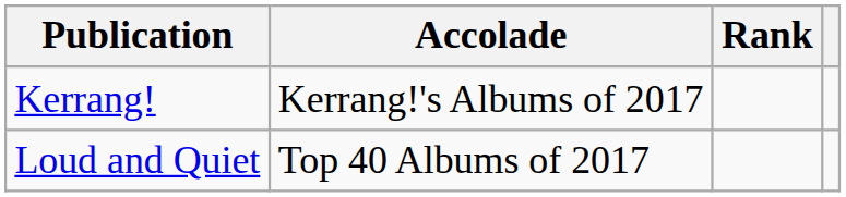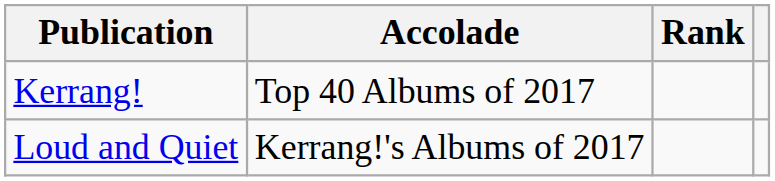Kerrang! | Accolade: Kerrang!'s Albums of 2017 -> Top 40 Albums of 2017
Loud and Quiet | Accolade: Top 40 Albums of 2017 -> Kerrang!'s Albums of 2017
